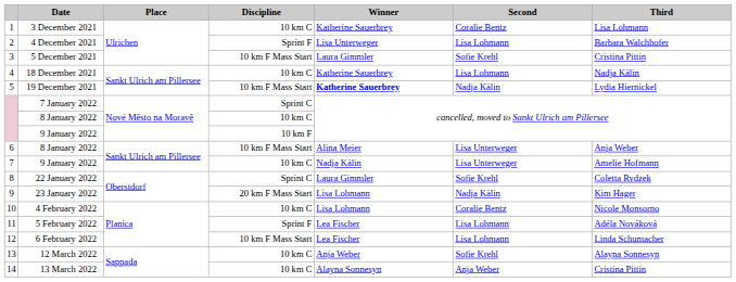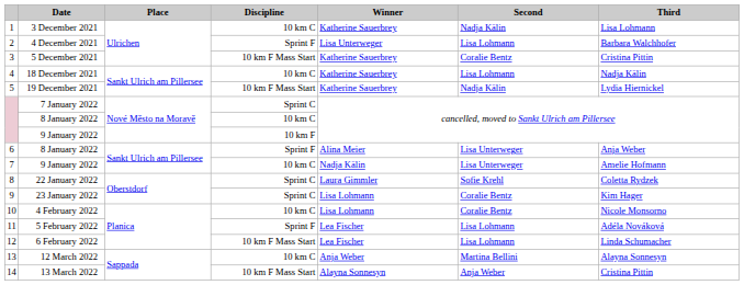1 | Second: Coralie Bentz -> Nadja Kälin
3 | Winner: Laura Gimmler -> Katherine Sauerbrey
3 | Second: Sofie Krehl -> Coralie Bentz
5 | Winner: bold -> normal
6 | Discipline: 10 km F Mass Start -> Sprint F
9 | Discipline: 20 km F Mass Start -> Sprint C
9 | Second: Nadja Kälin -> Coralie Bentz
13 | Second: Sofie Krehl -> Martina Bellini
14 | Discipline: 10 km C -> 10 km F Mass Start
